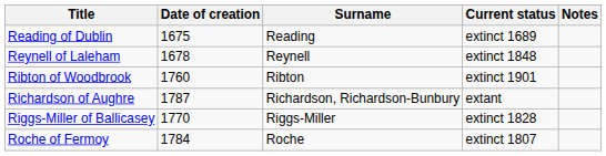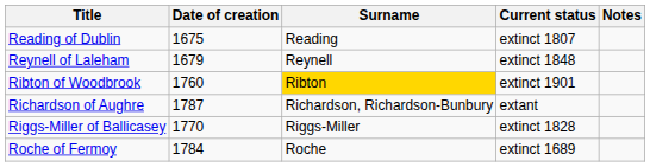Reading of Dublin | Current status: extinct 1689 -> extinct 1807
Reynell of Laleham | Date of creation: 1678 -> 1679
Ribton of Woodbrook | Surname: no background -> gold background
Roche of Fermoy | Current status: extinct 1807 -> extinct 1689
